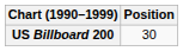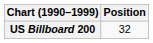US Billboard 200 | Position: 30 -> 32
